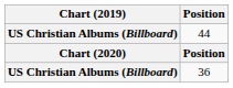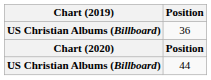rows swapped: 36 <-> 44
